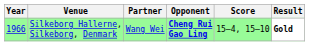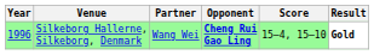Silkeborg Hallerne, Silkeborg, Denmark | Year: 1966 -> 1996
